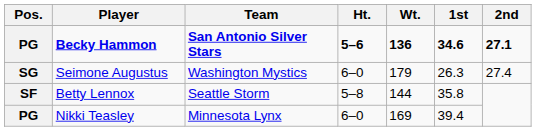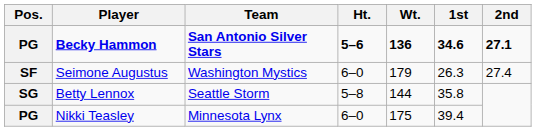Seimone Augustus | Pos.: SG -> SF
Betty Lennox | Pos.: SF -> SG
Nikki Teasley | Wt.: 169 -> 175
